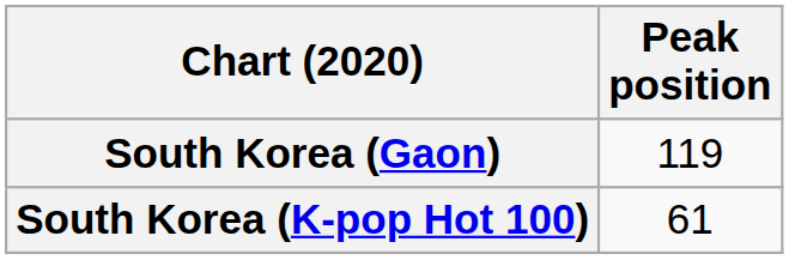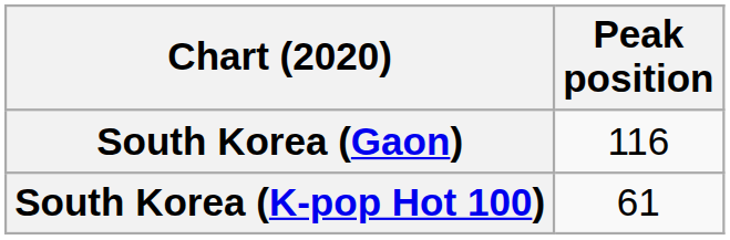South Korea (Gaon) | Peak position: 119 -> 116
